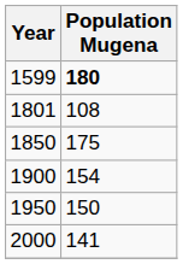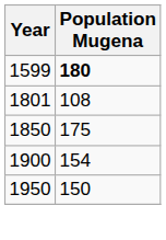- row: 2000 | 141
